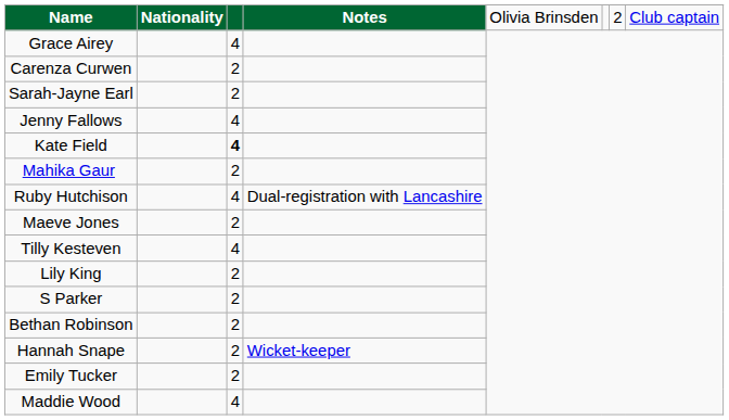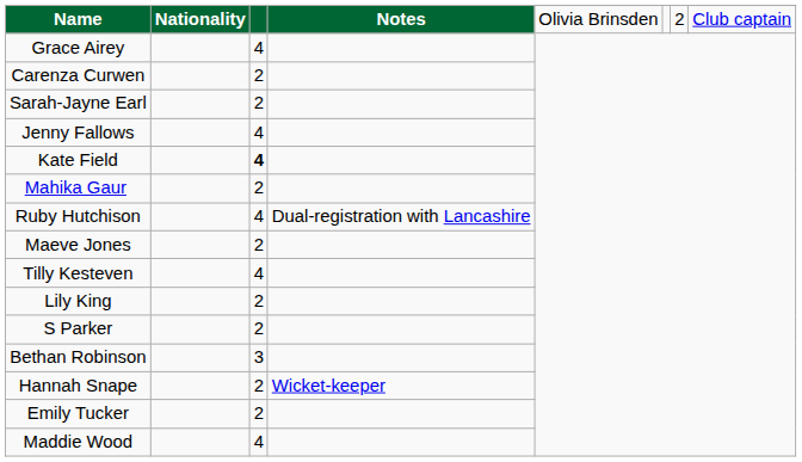Bethan Robinson | column 3: 2 -> 3
